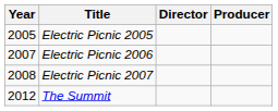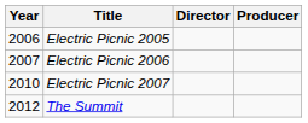Electric Picnic 2005 | Year: 2005 -> 2006
Electric Picnic 2007 | Year: 2008 -> 2010
